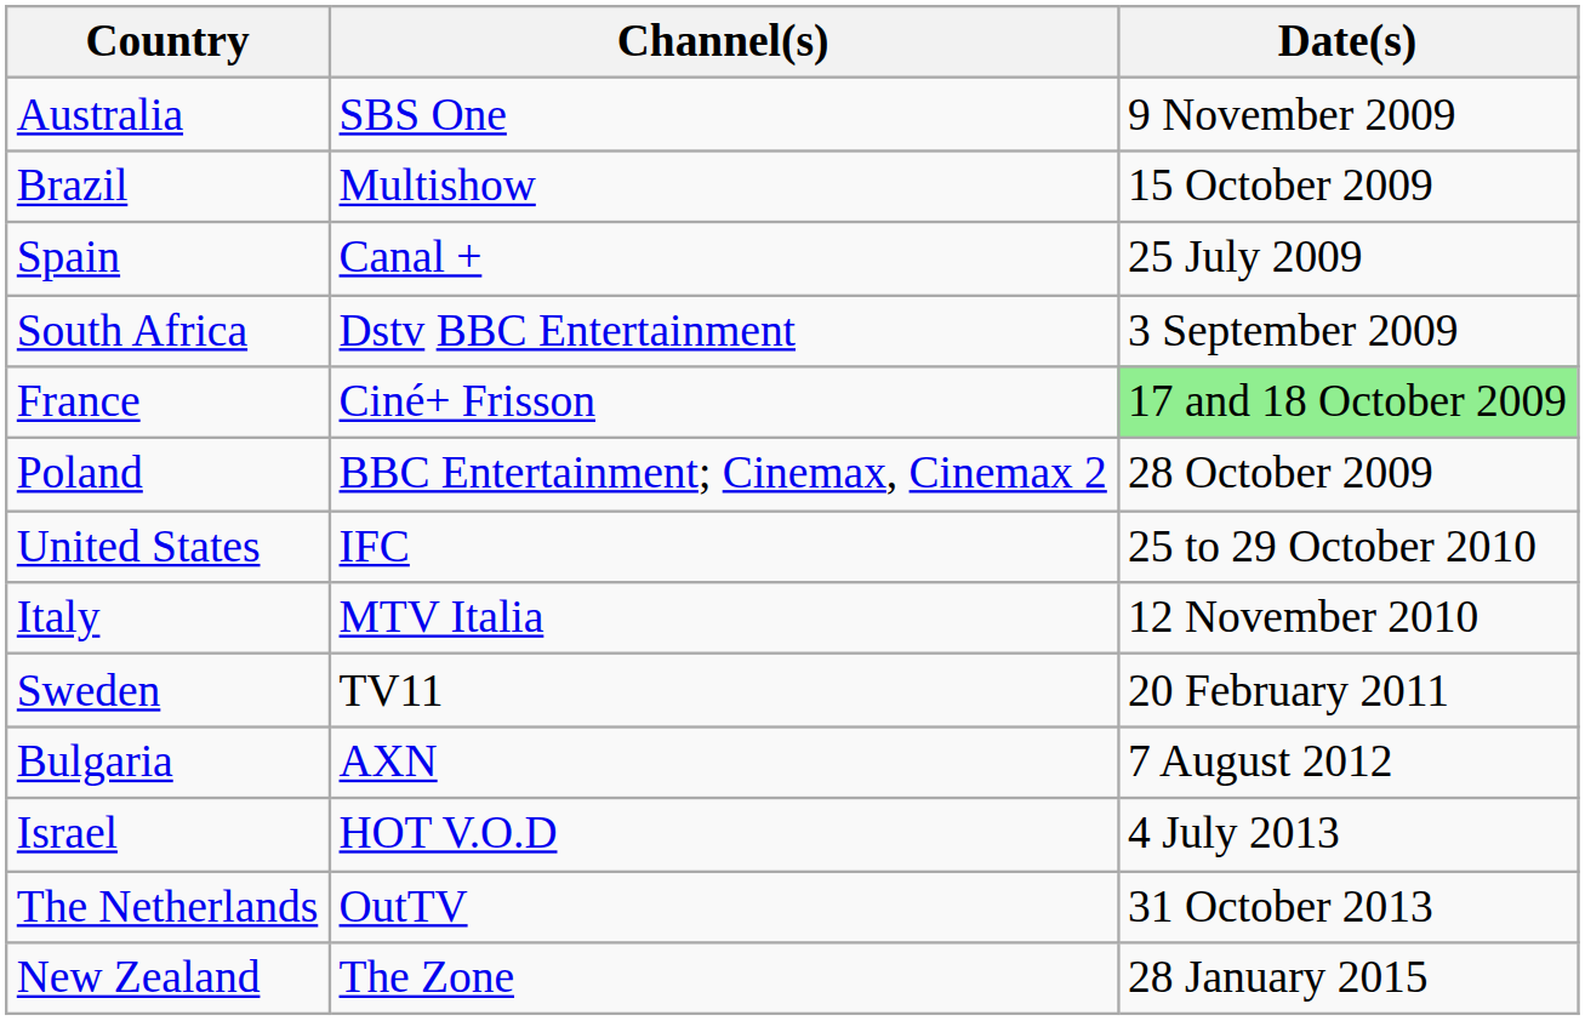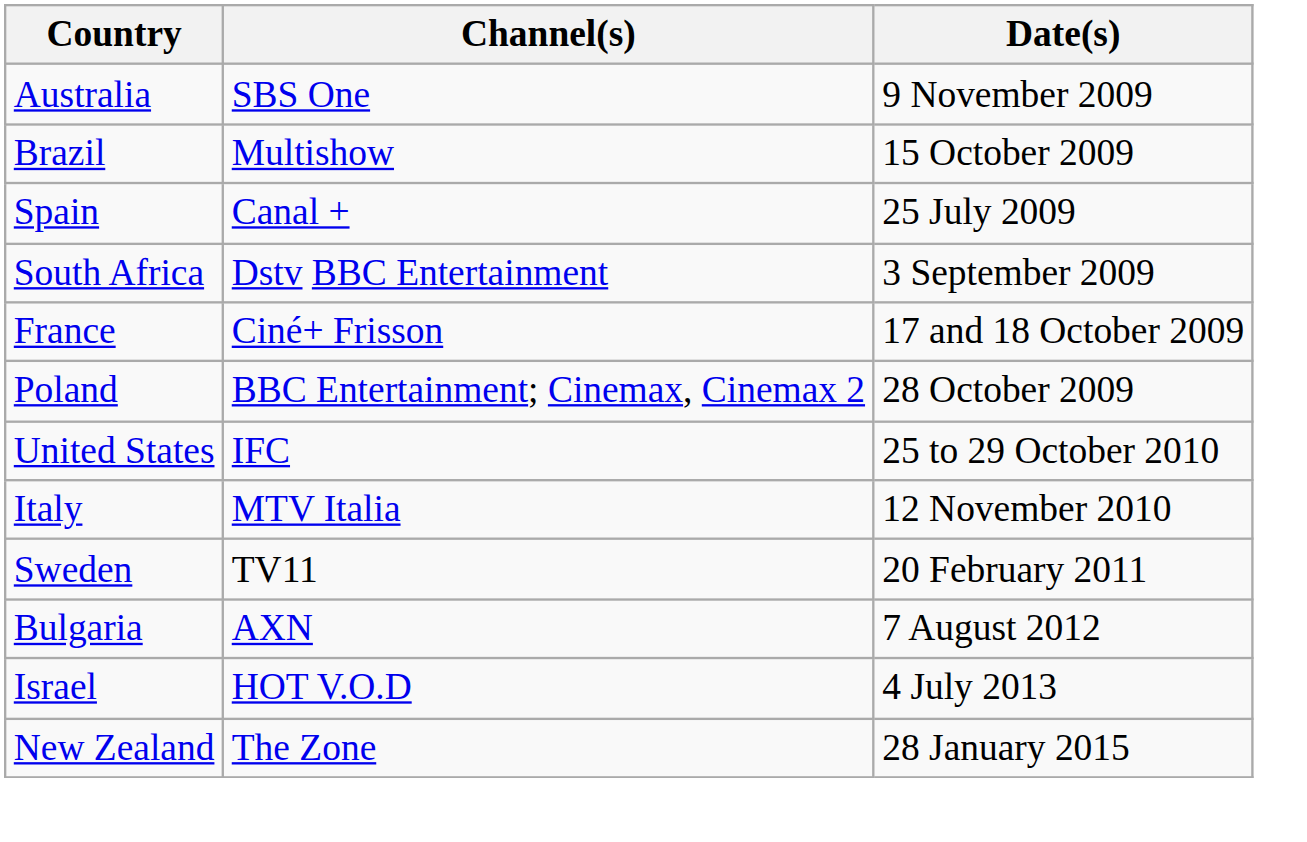France | Date(s): lightgreen background -> no background
- row: The Netherlands | OutTV | 31 October 2013
